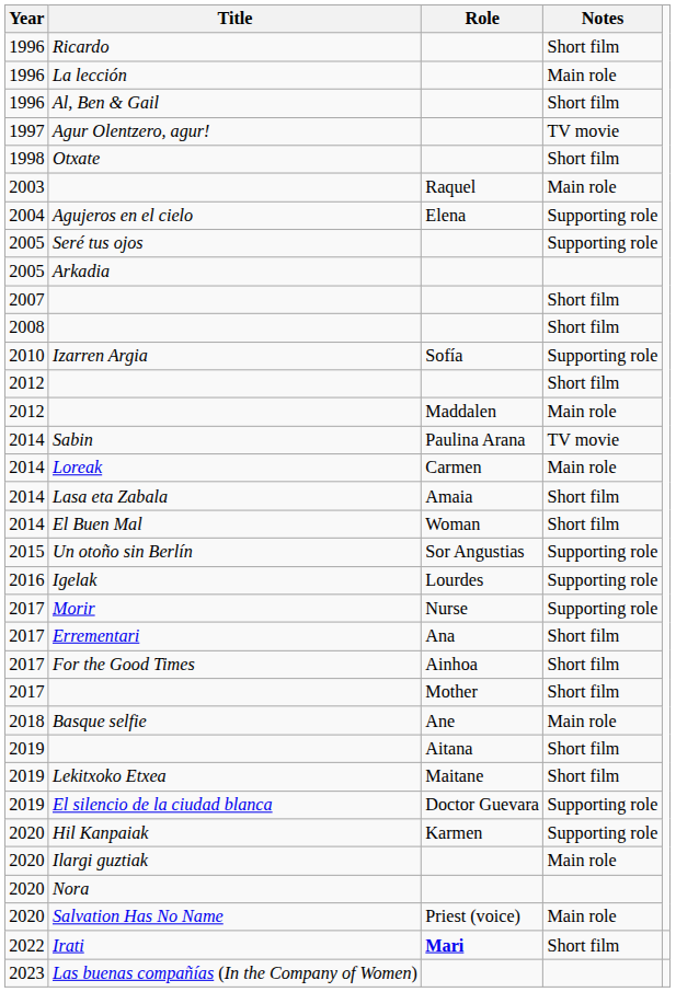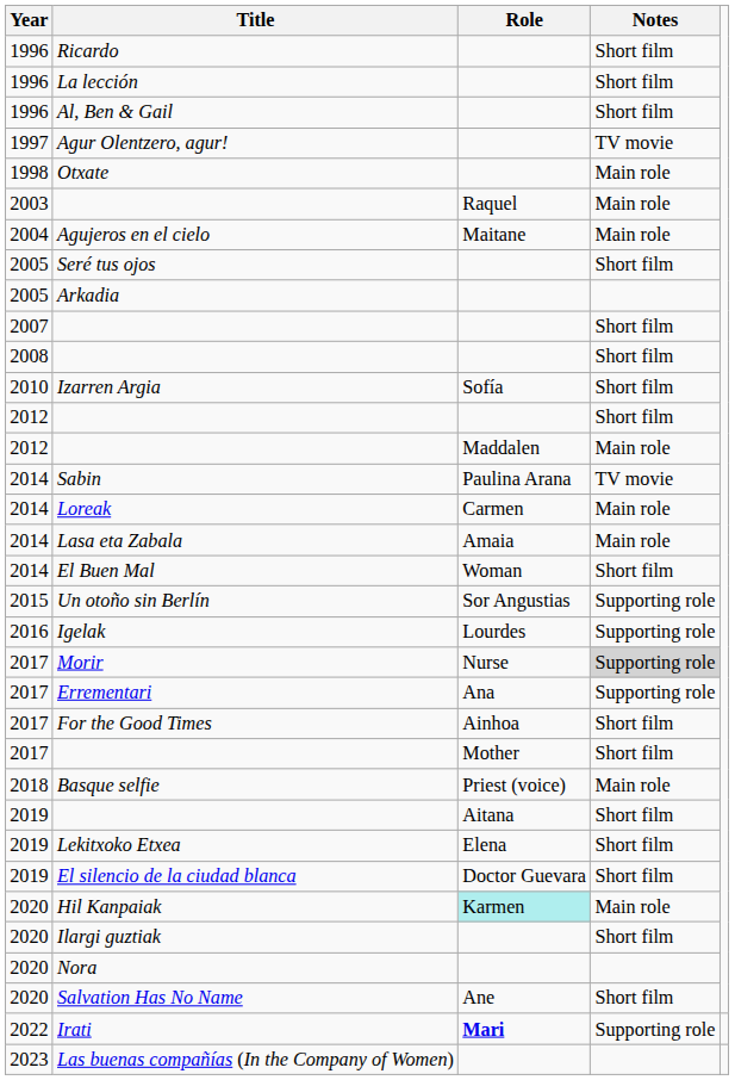La lección | Notes: Main role -> Short film
Otxate | Notes: Short film -> Main role
Agujeros en el cielo | Role: Elena -> Maitane
Agujeros en el cielo | Notes: Supporting role -> Main role
Seré tus ojos | Notes: Supporting role -> Short film
Izarren Argia | Notes: Supporting role -> Short film
Lasa eta Zabala | Notes: Short film -> Main role
Morir | Notes: no background -> lightgrey background
Errementari | Notes: Short film -> Supporting role
Basque selfie | Role: Ane -> Priest (voice)
Lekitxoko Etxea | Role: Maitane -> Elena
El silencio de la ciudad blanca | Notes: Supporting role -> Short film
Hil Kanpaiak | Role: no background -> paleturquoise background
Hil Kanpaiak | Notes: Supporting role -> Main role
Ilargi guztiak | Notes: Main role -> Short film
Salvation Has No Name | Role: Priest (voice) -> Ane
Salvation Has No Name | Notes: Main role -> Short film
Irati | Notes: Short film -> Supporting role
